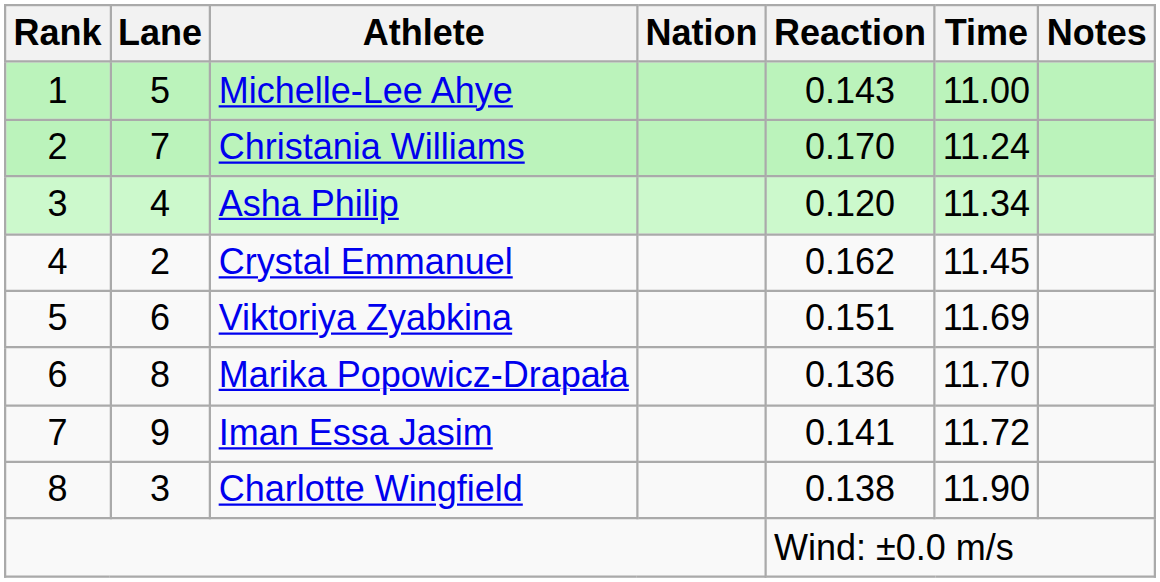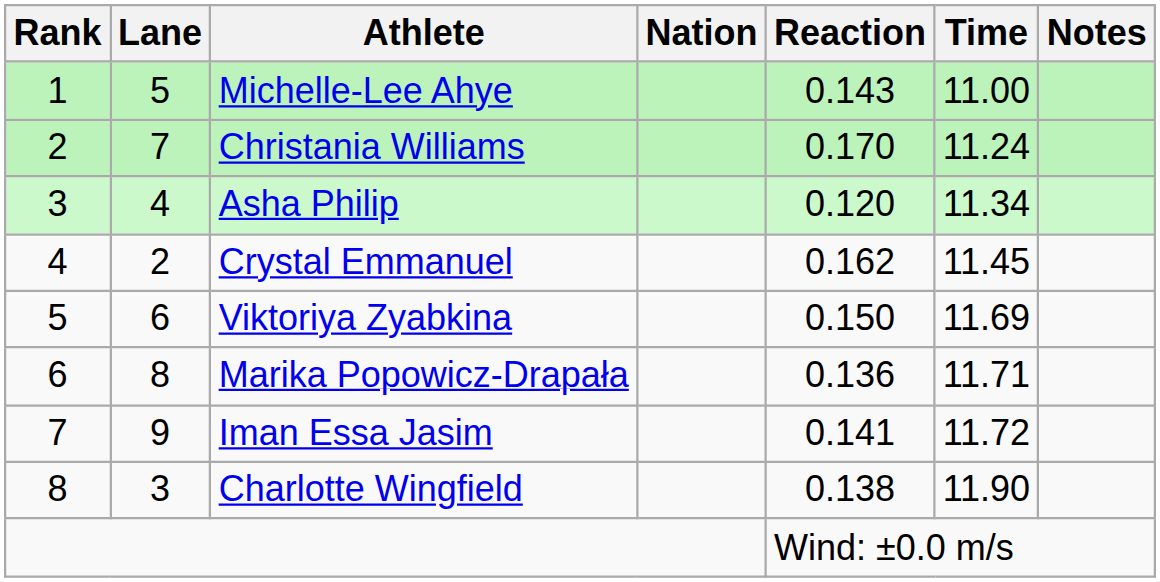Viktoriya Zyabkina | Reaction: 0.151 -> 0.150
Marika Popowicz-Drapała | Time: 11.70 -> 11.71
